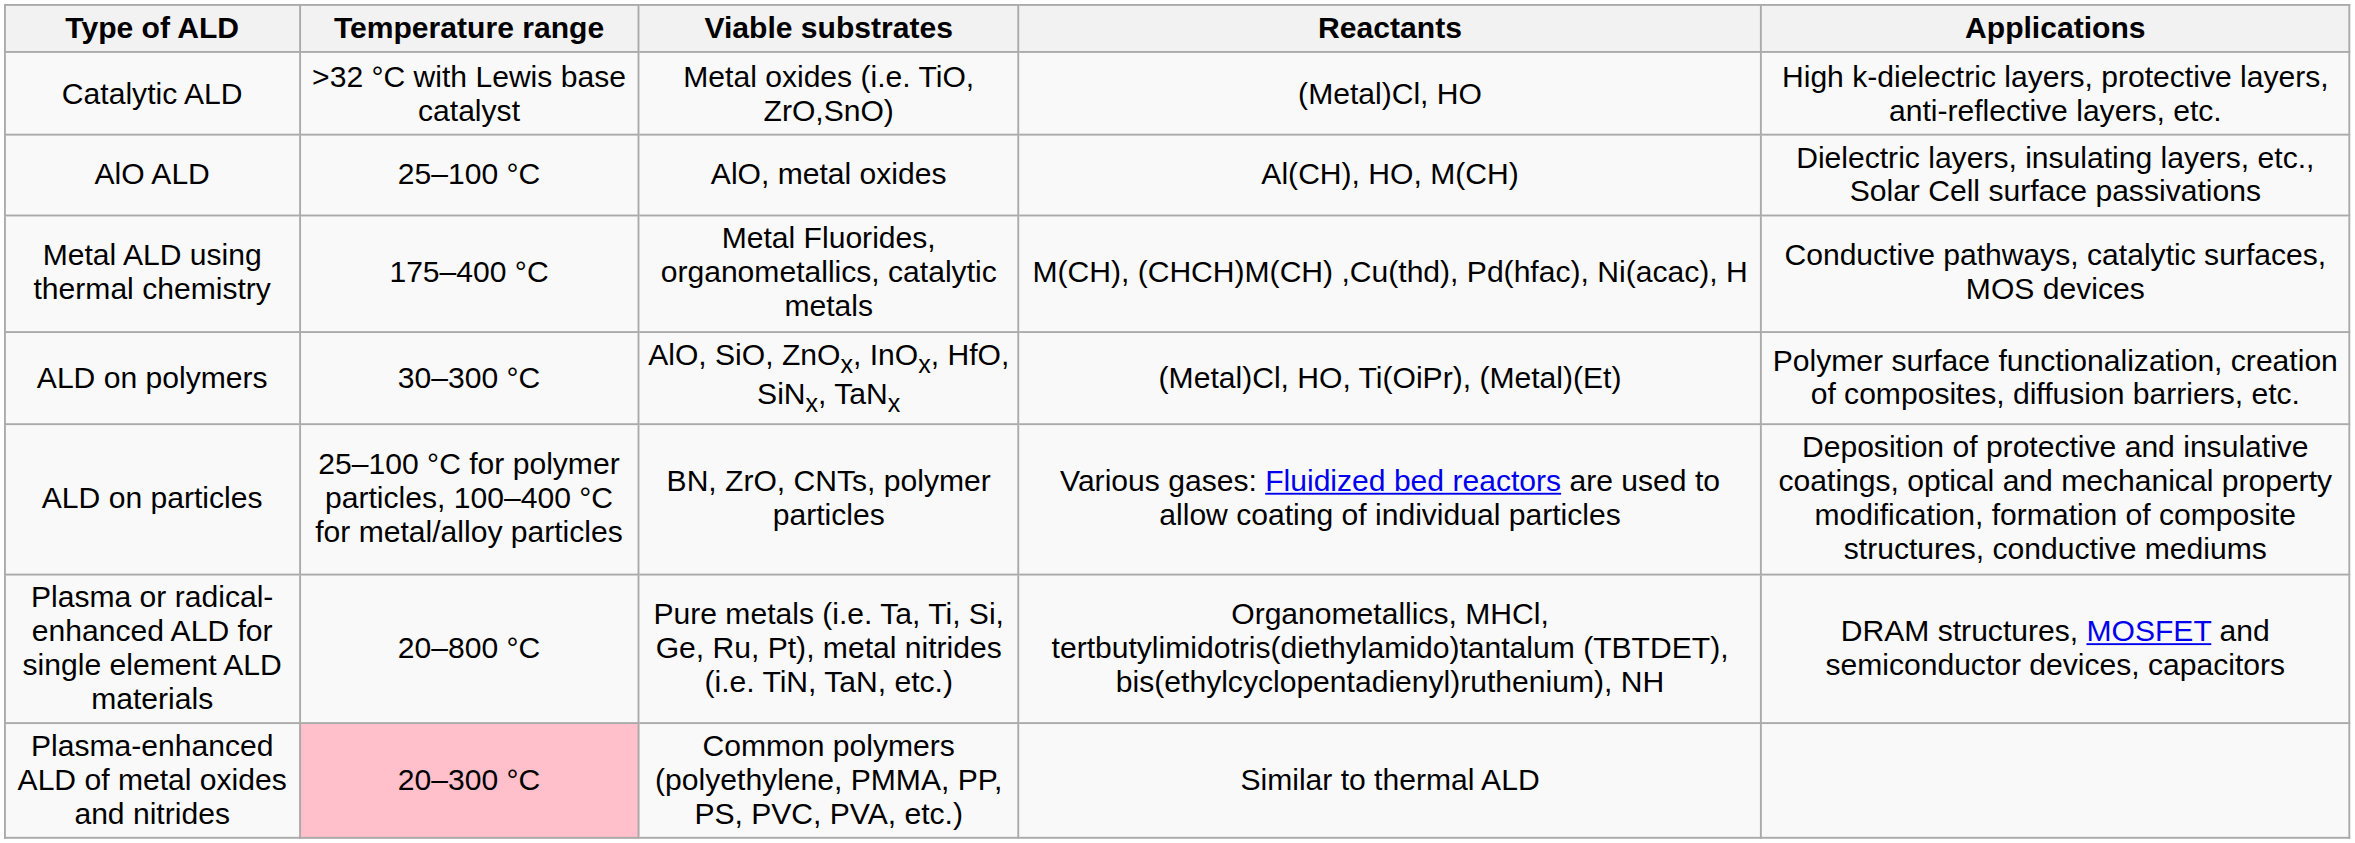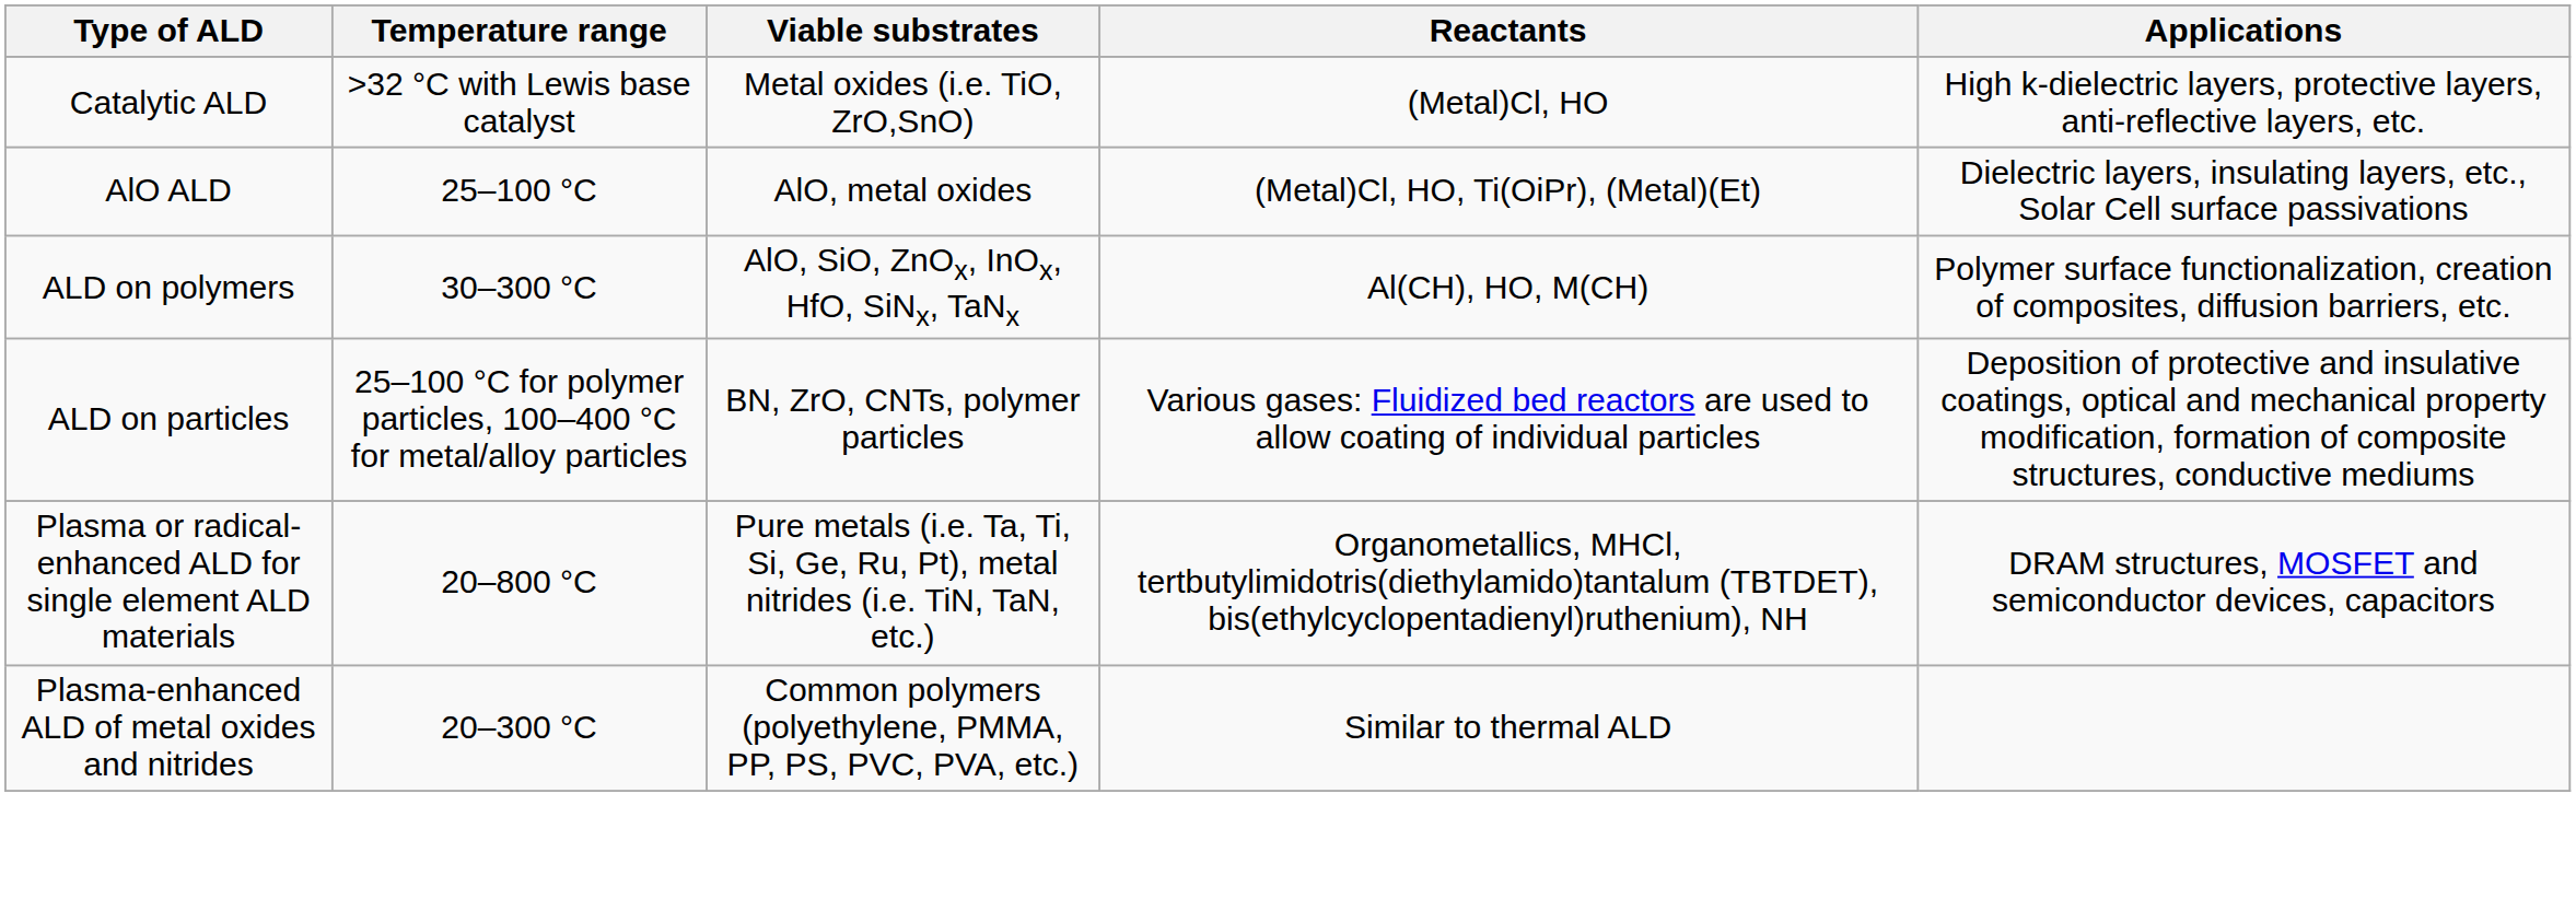AlO ALD | Reactants: Al(CH), HO, M(CH) -> (Metal)Cl, HO, Ti(OiPr), (Metal)(Et)
- row: Metal ALD using thermal chemistry | 175–400 °C | Metal Fluorides, organometallics, catalytic metals | M(CH), (CHCH)M(CH) ,Cu(thd), Pd(hfac), Ni(acac), H | Conductive pathways, catalytic surfaces, MOS devices
ALD on polymers | Reactants: (Metal)Cl, HO, Ti(OiPr), (Metal)(Et) -> Al(CH), HO, M(CH)
Plasma-enhanced ALD of metal oxides and nitrides | Temperature range: pink background -> no background
